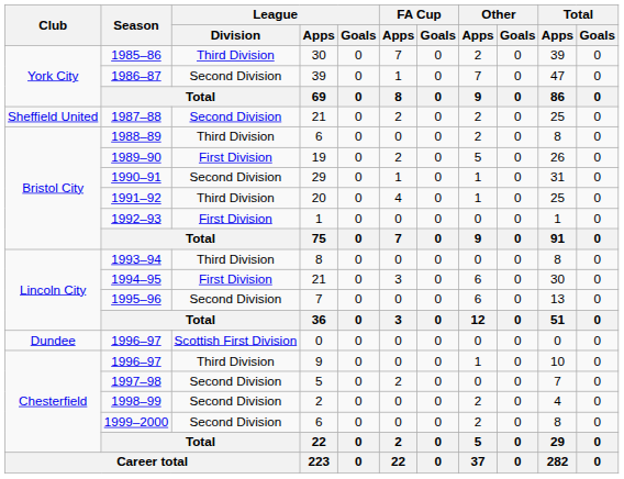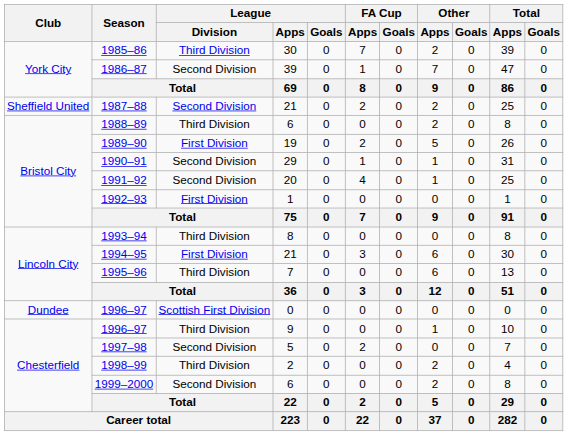1991–92 | League / Division: Third Division -> Second Division
1995–96 | League / Division: Second Division -> Third Division
1998–99 | League / Division: Second Division -> Third Division
